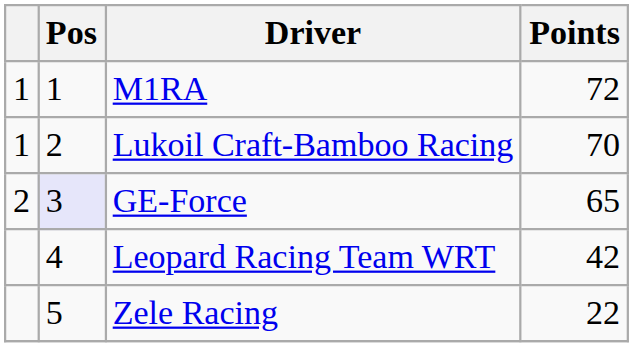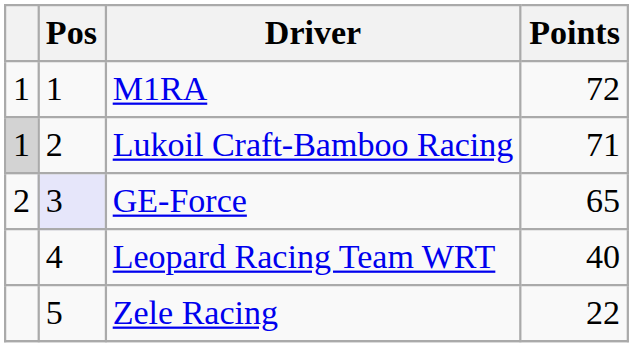Lukoil Craft-Bamboo Racing | column 1: no background -> lightgrey background
Lukoil Craft-Bamboo Racing | Points: 70 -> 71
Leopard Racing Team WRT | Points: 42 -> 40
